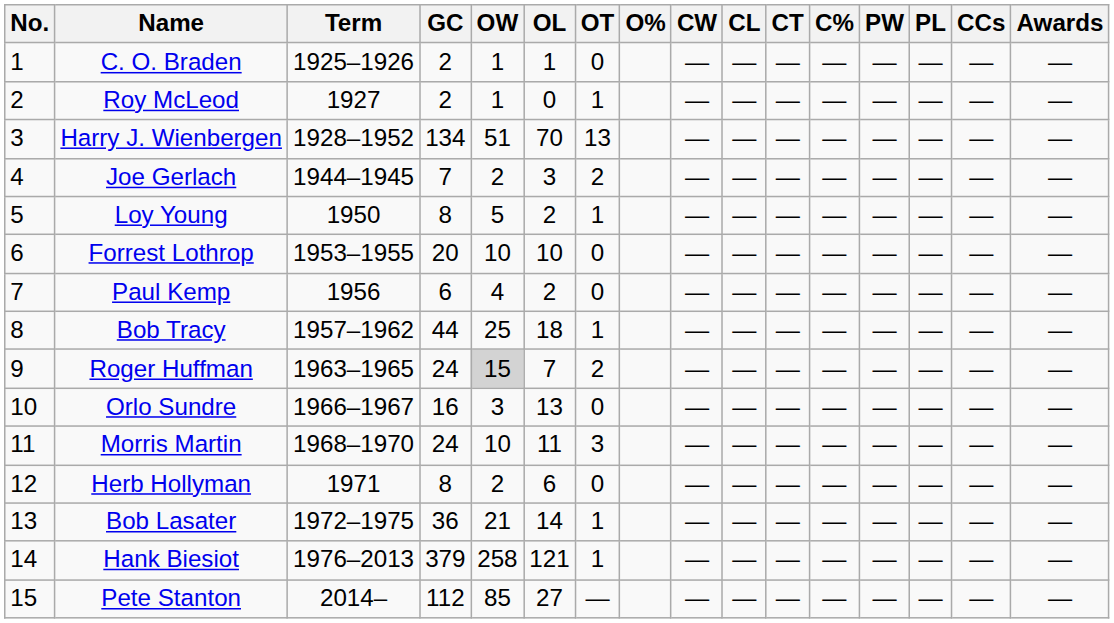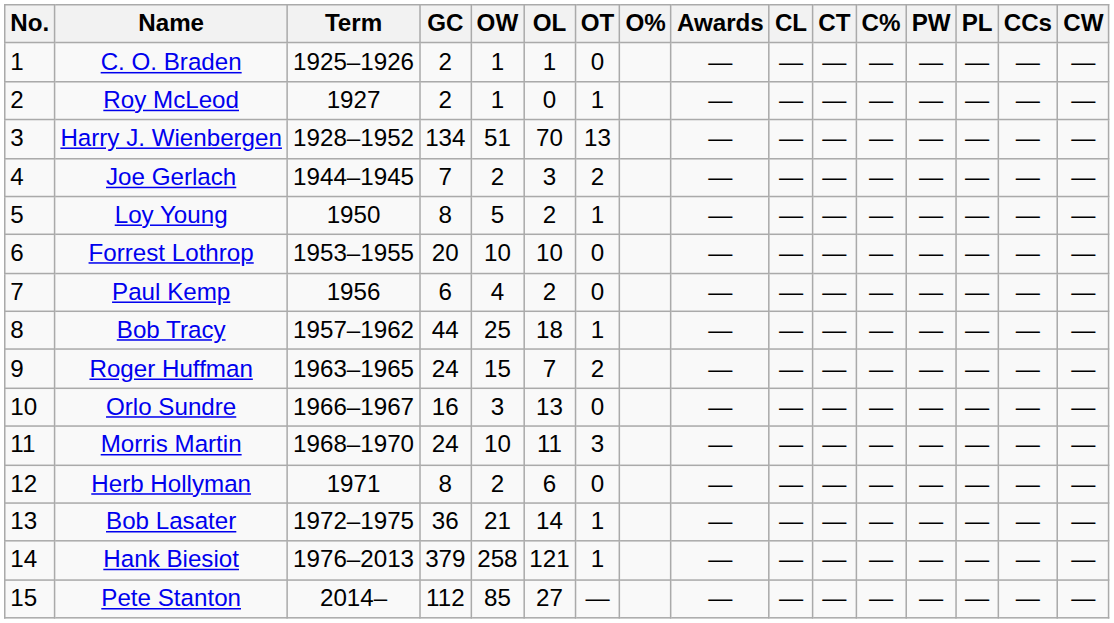columns swapped: CW <-> Awards
Roger Huffman | OW: lightgrey background -> no background
